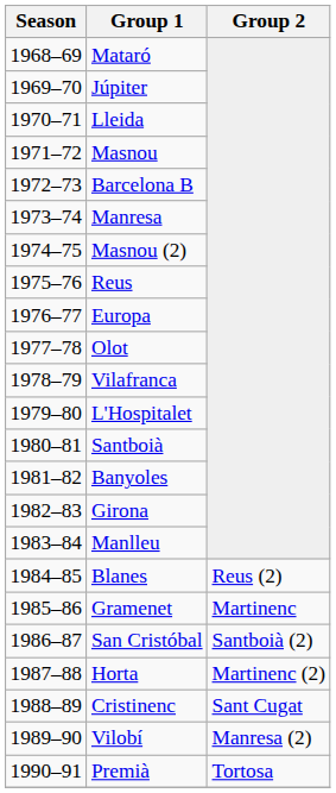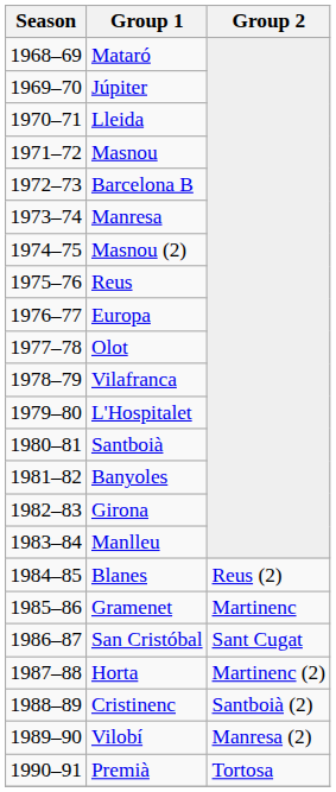San Cristóbal | Group 2: Santboià (2) -> Sant Cugat
Cristinenc | Group 2: Sant Cugat -> Santboià (2)
